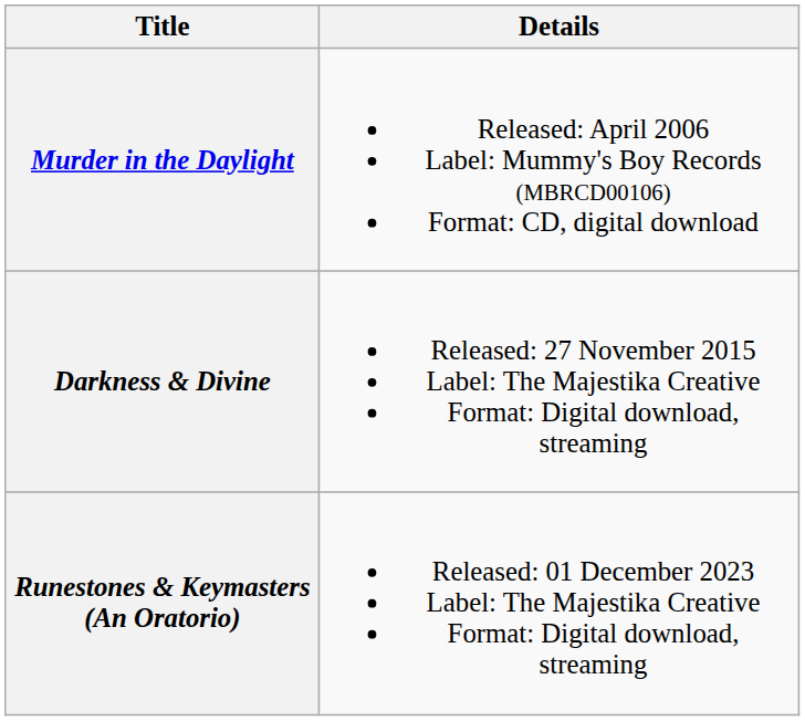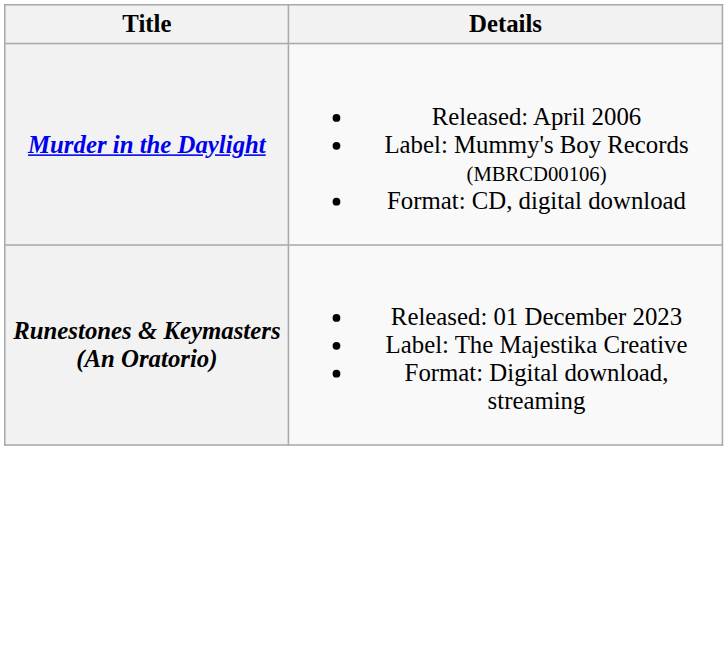- row: Darkness & Divine | Released: 27 November 2015 Label: The Majestika Creative Format: Digital download, streaming
